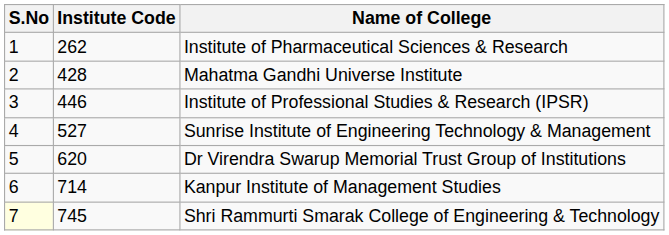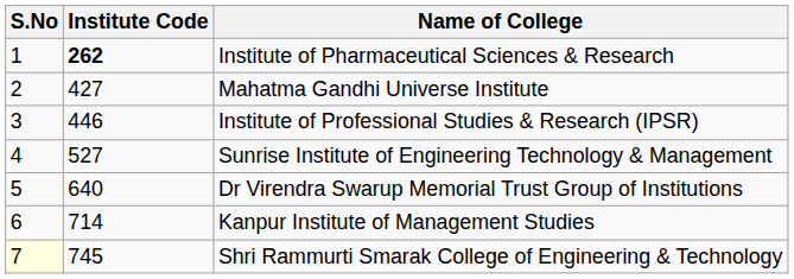Institute of Pharmaceutical Sciences & Research | Institute Code: normal -> bold
Mahatma Gandhi Universe Institute | Institute Code: 428 -> 427
Dr Virendra Swarup Memorial Trust Group of Institutions | Institute Code: 620 -> 640
